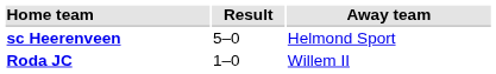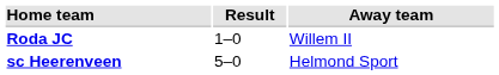rows swapped: Roda JC <-> sc Heerenveen
